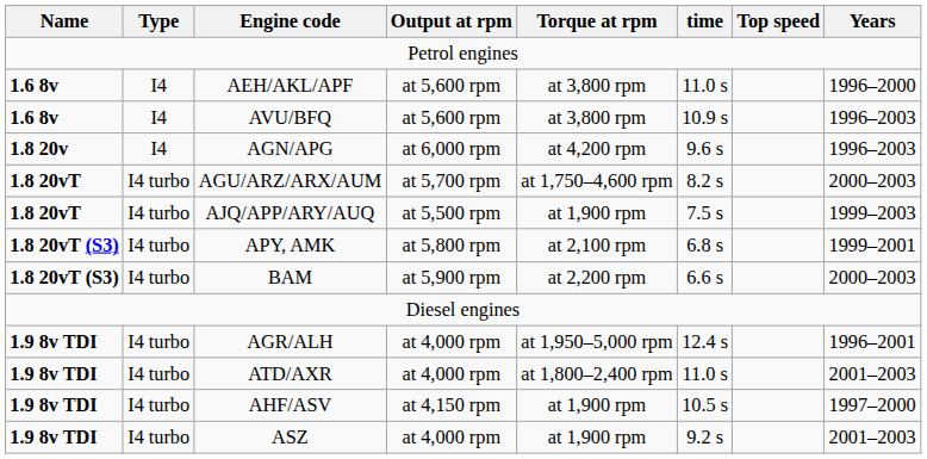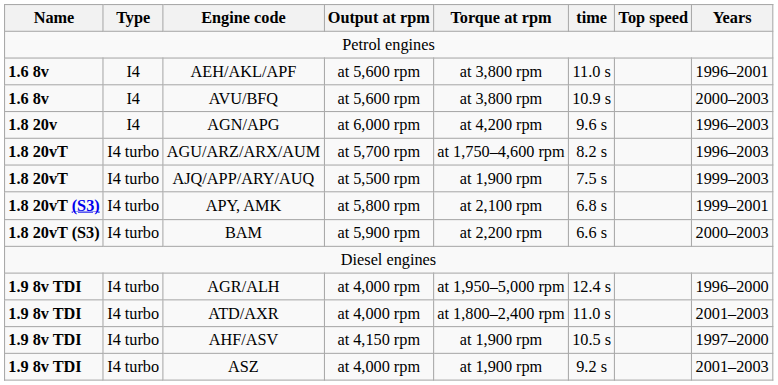AEH/AKL/APF | Years: 1996–2000 -> 1996–2001
AVU/BFQ | Years: 1996–2003 -> 2000–2003
AGU/ARZ/ARX/AUM | Years: 2000–2003 -> 1996–2003
AGR/ALH | Years: 1996–2001 -> 1996–2000
